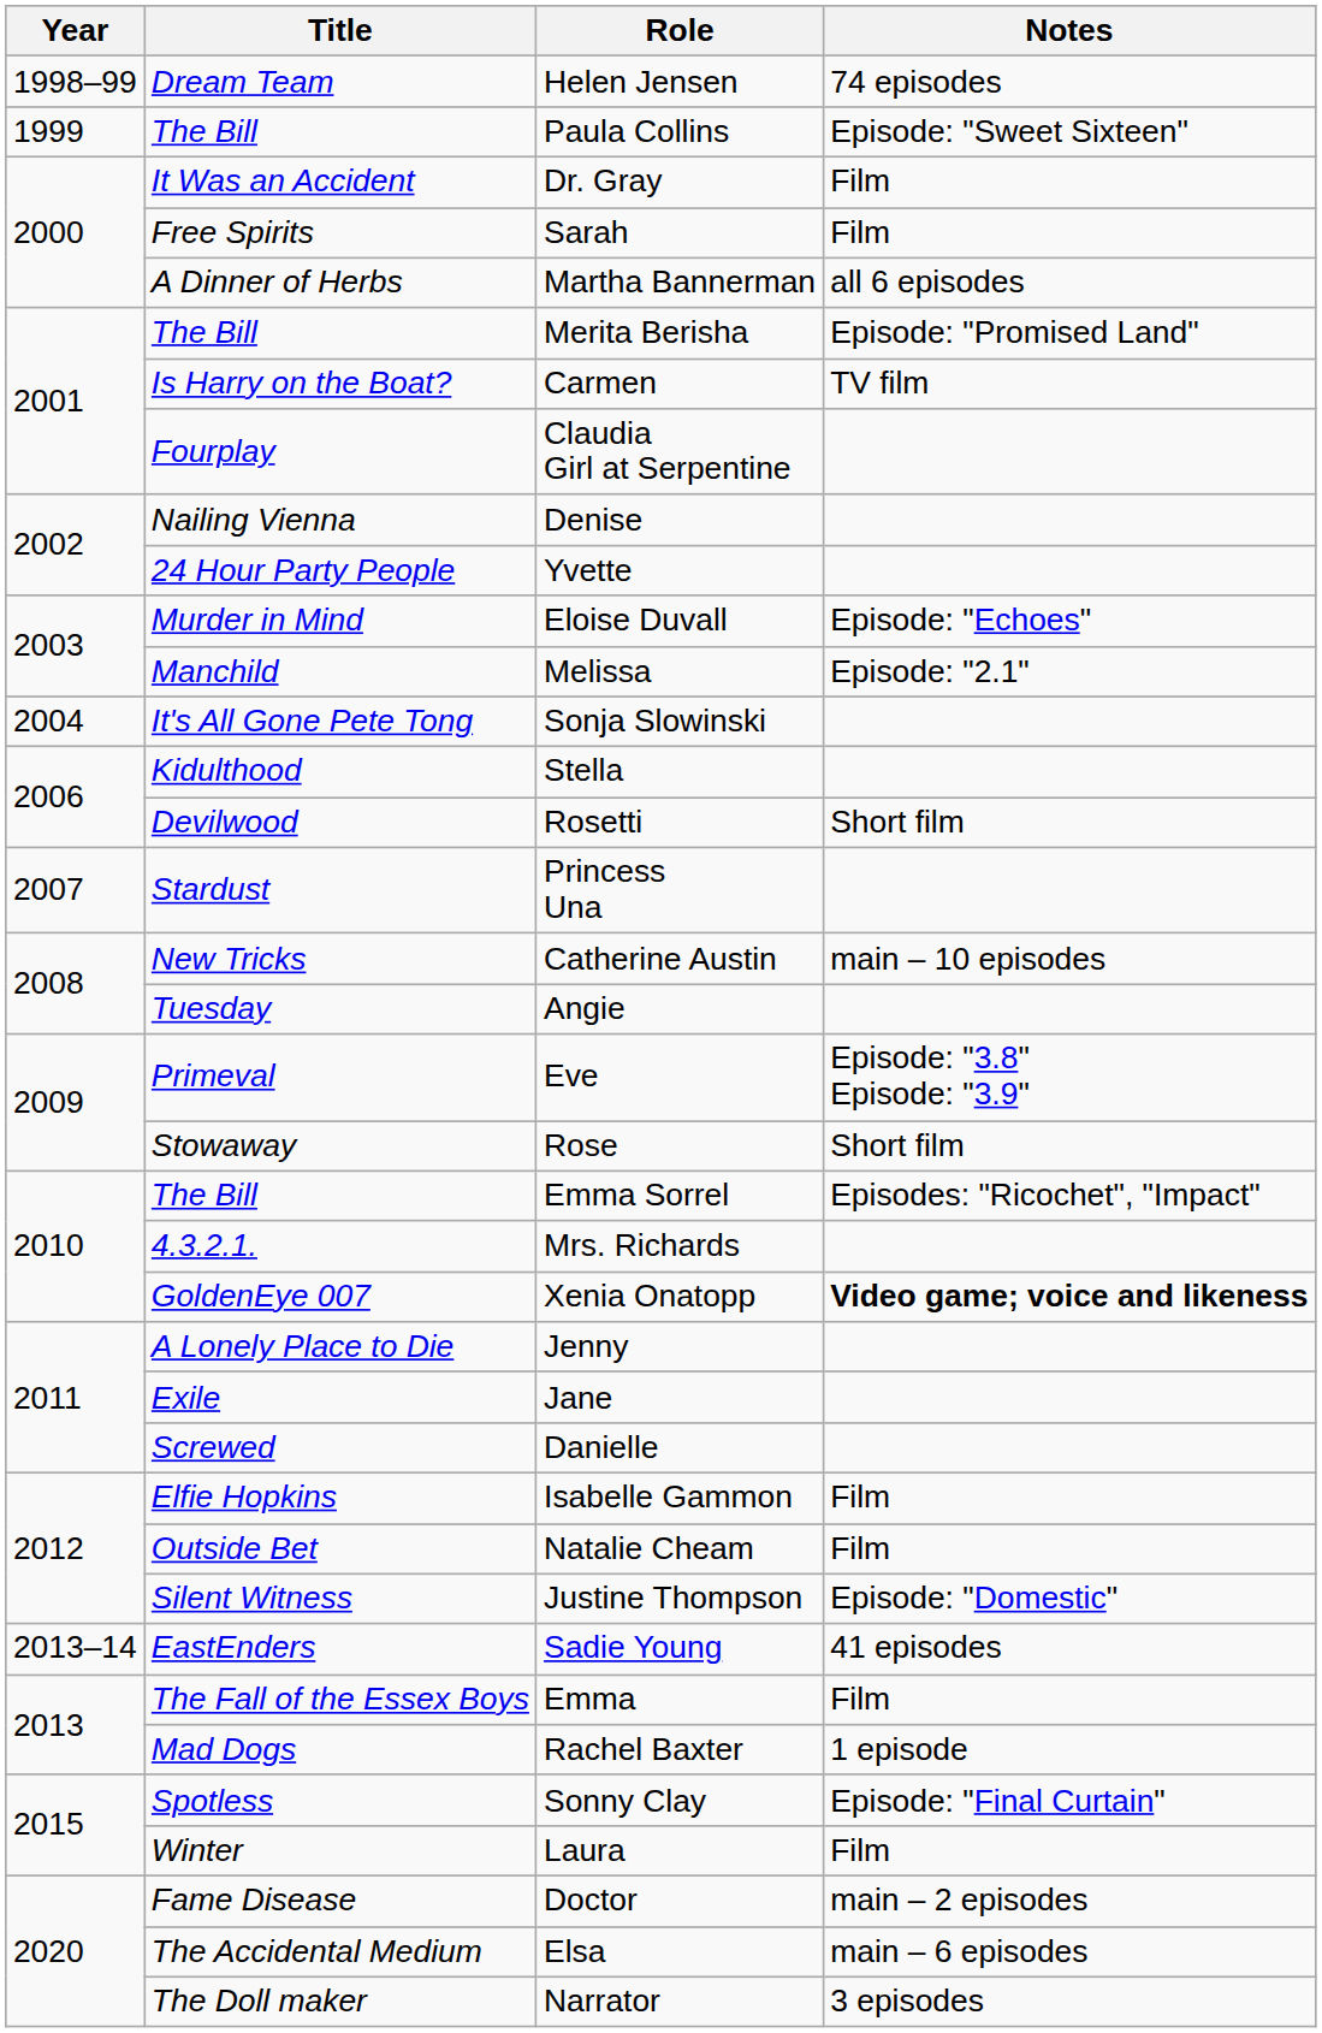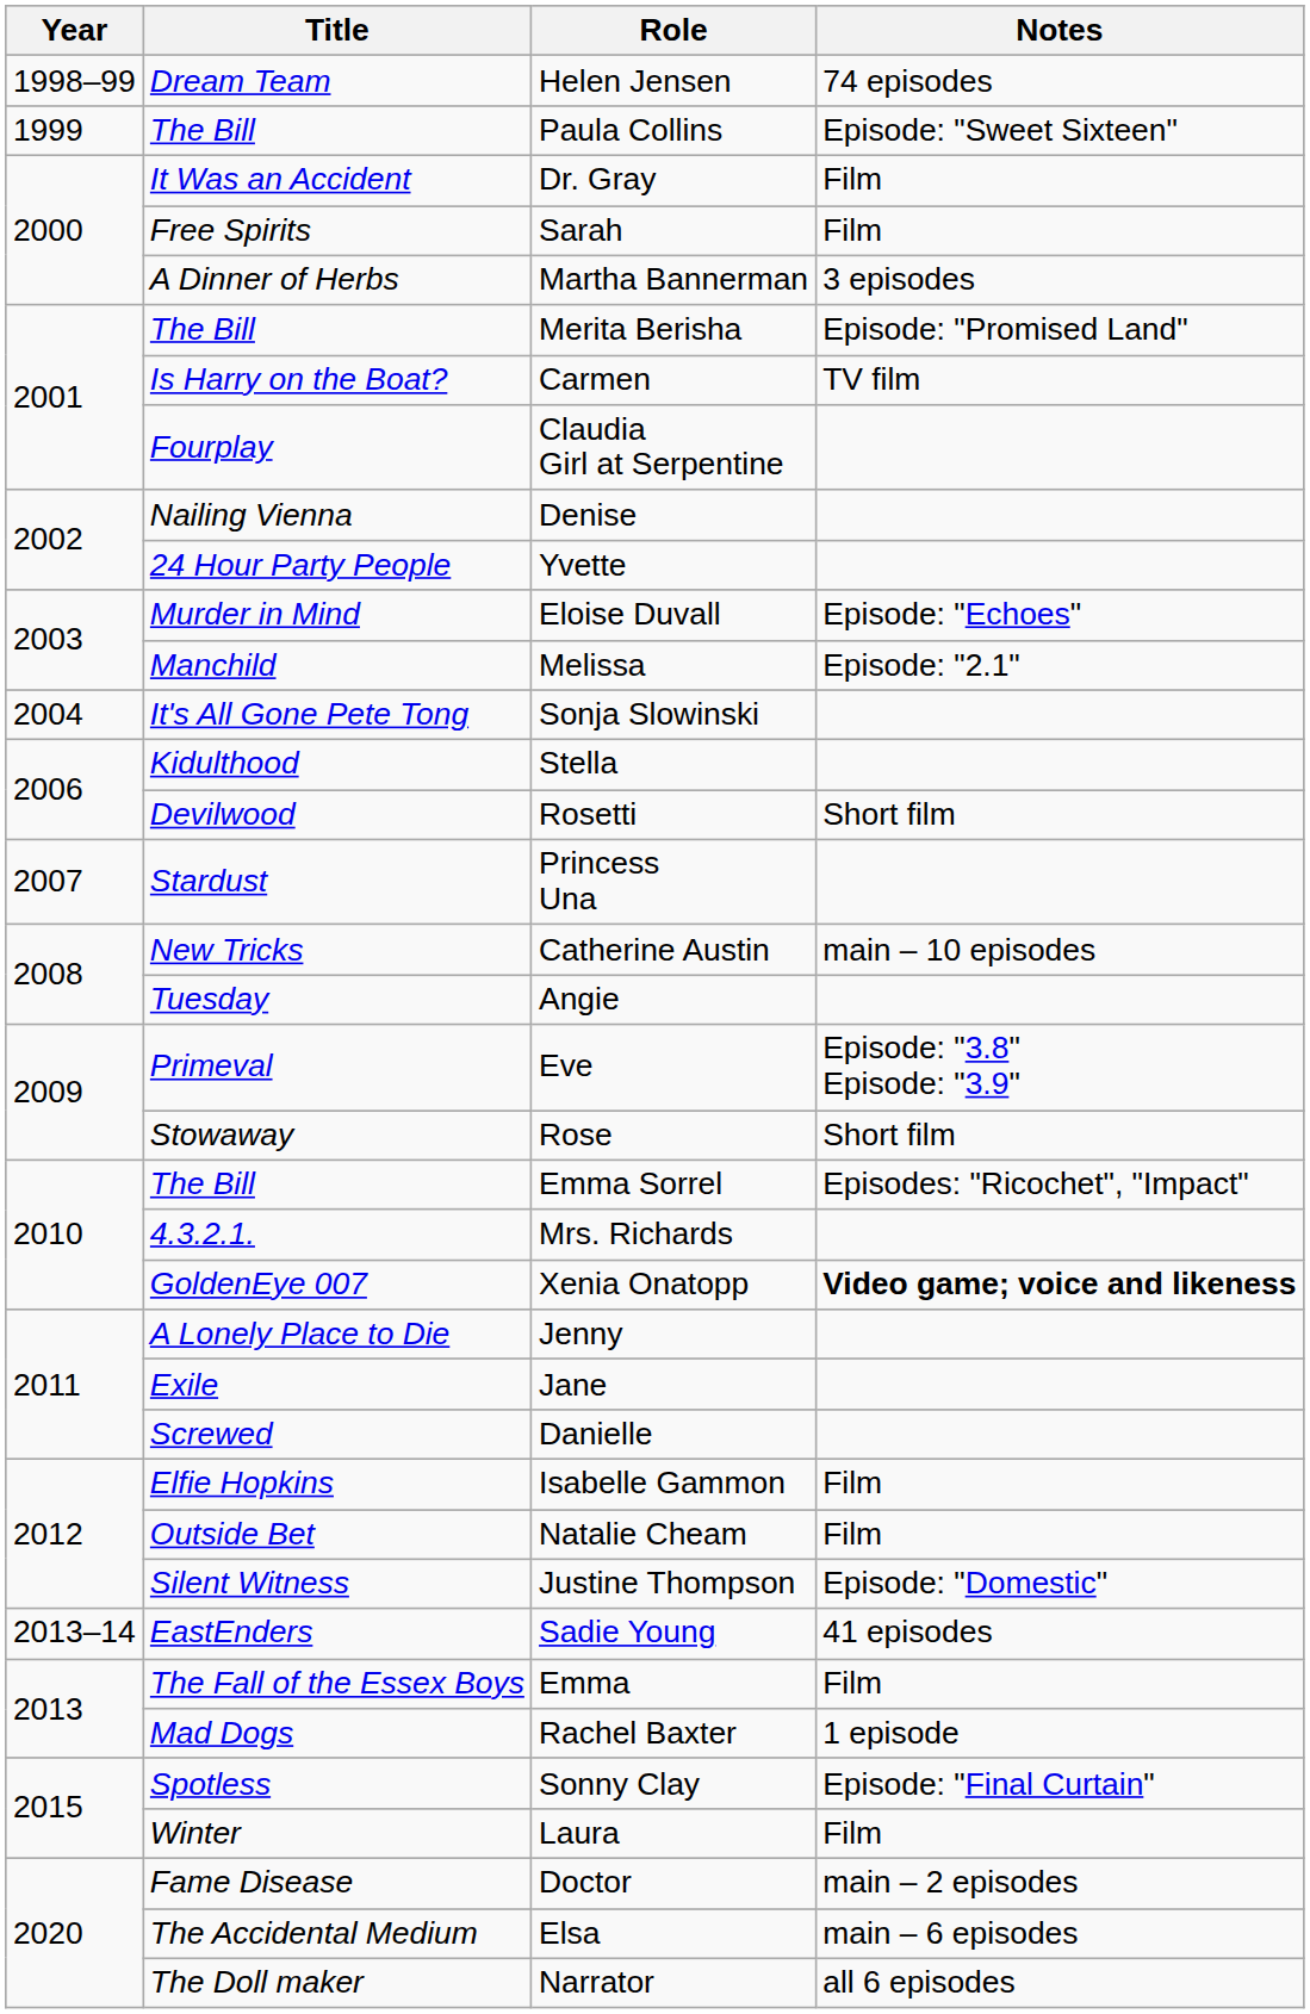Martha Bannerman | Notes: all 6 episodes -> 3 episodes
Narrator | Notes: 3 episodes -> all 6 episodes
